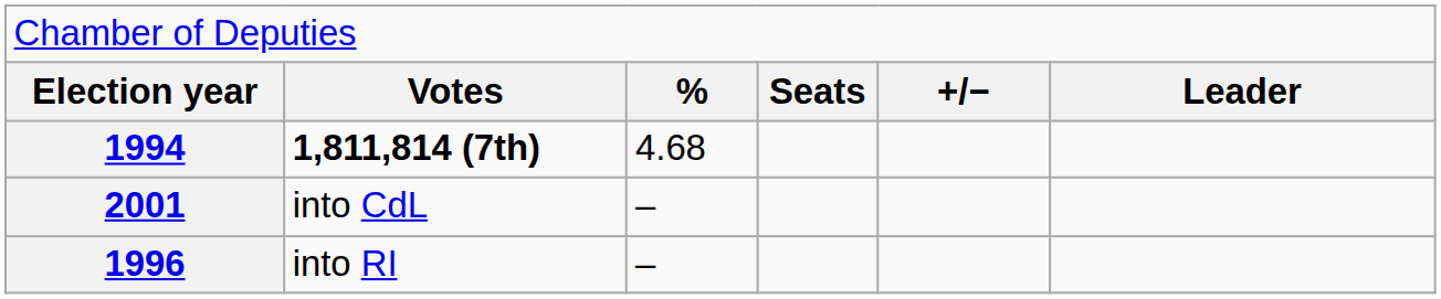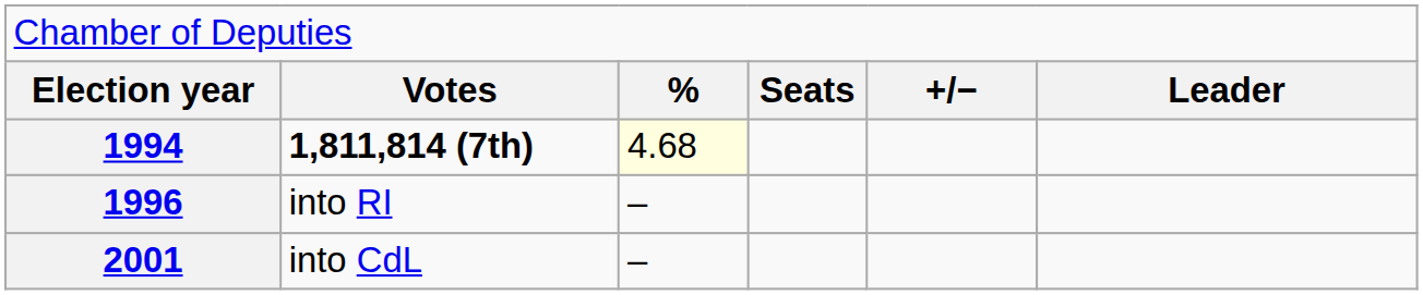1994 | column 3: no background -> lightyellow background
rows swapped: 1996 <-> 2001
